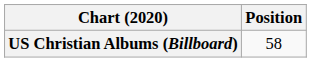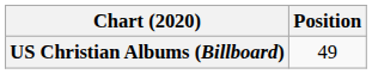US Christian Albums (Billboard) | Position: 58 -> 49
